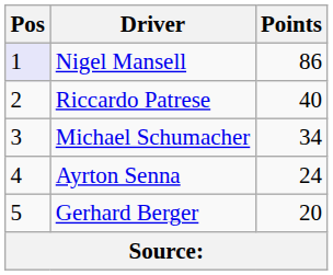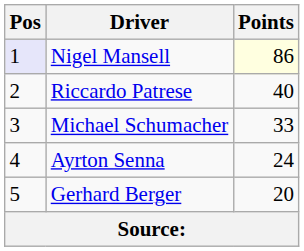Nigel Mansell | Points: no background -> lightyellow background
Michael Schumacher | Points: 34 -> 33
